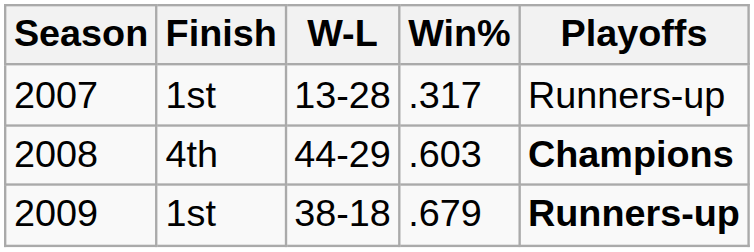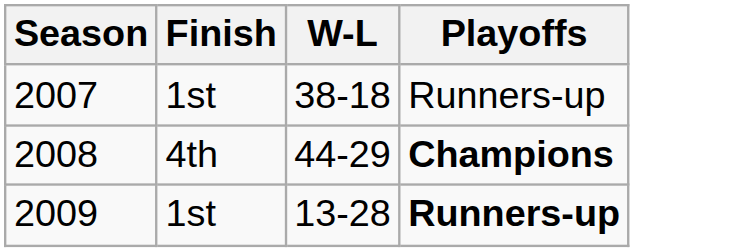- column: Win% | .317 | .603 | .679
2007 | W-L: 13-28 -> 38-18
2009 | W-L: 38-18 -> 13-28
